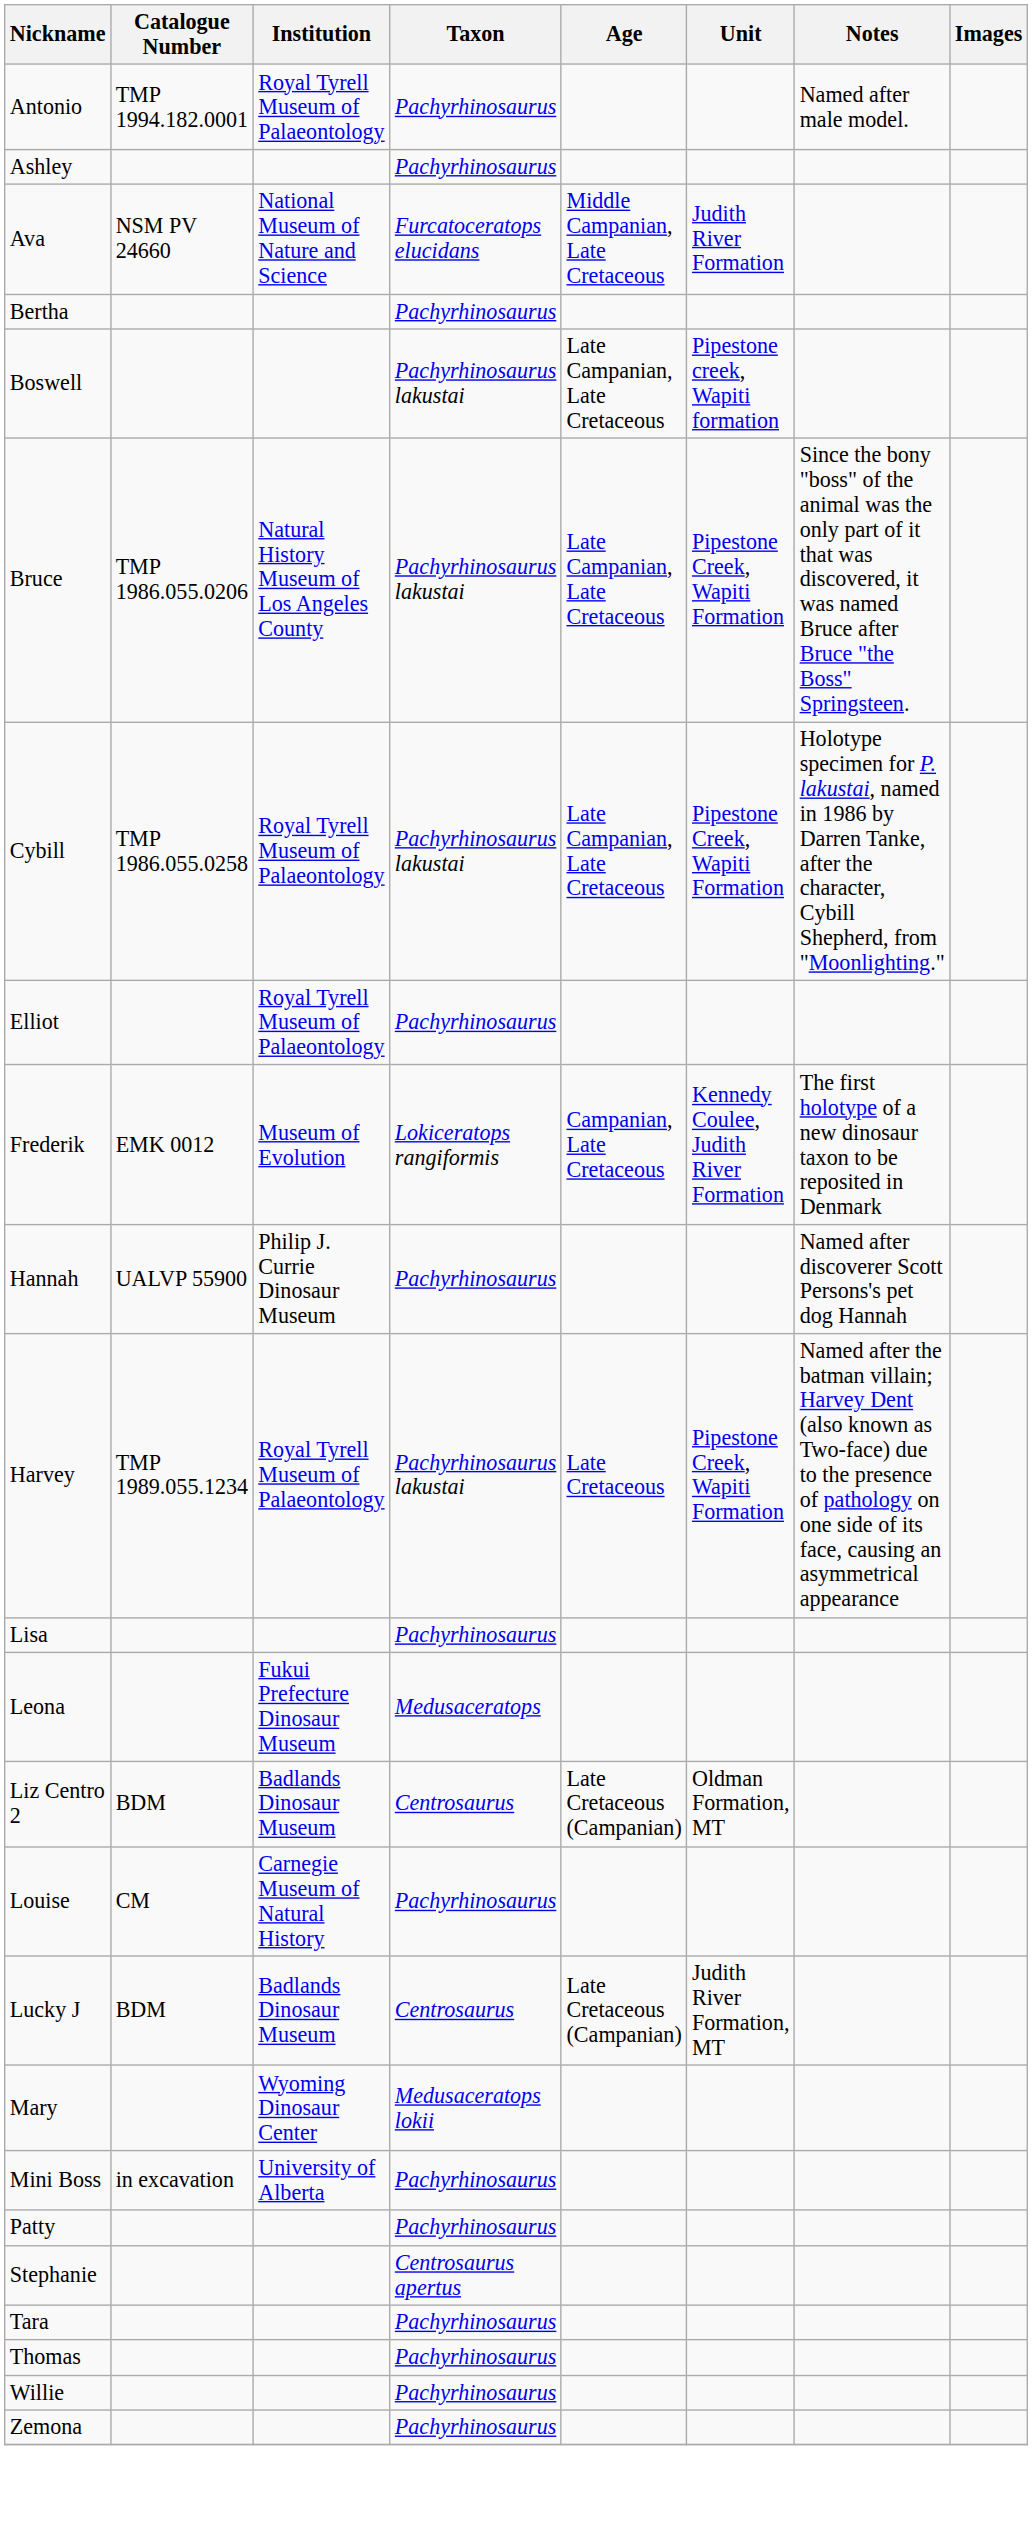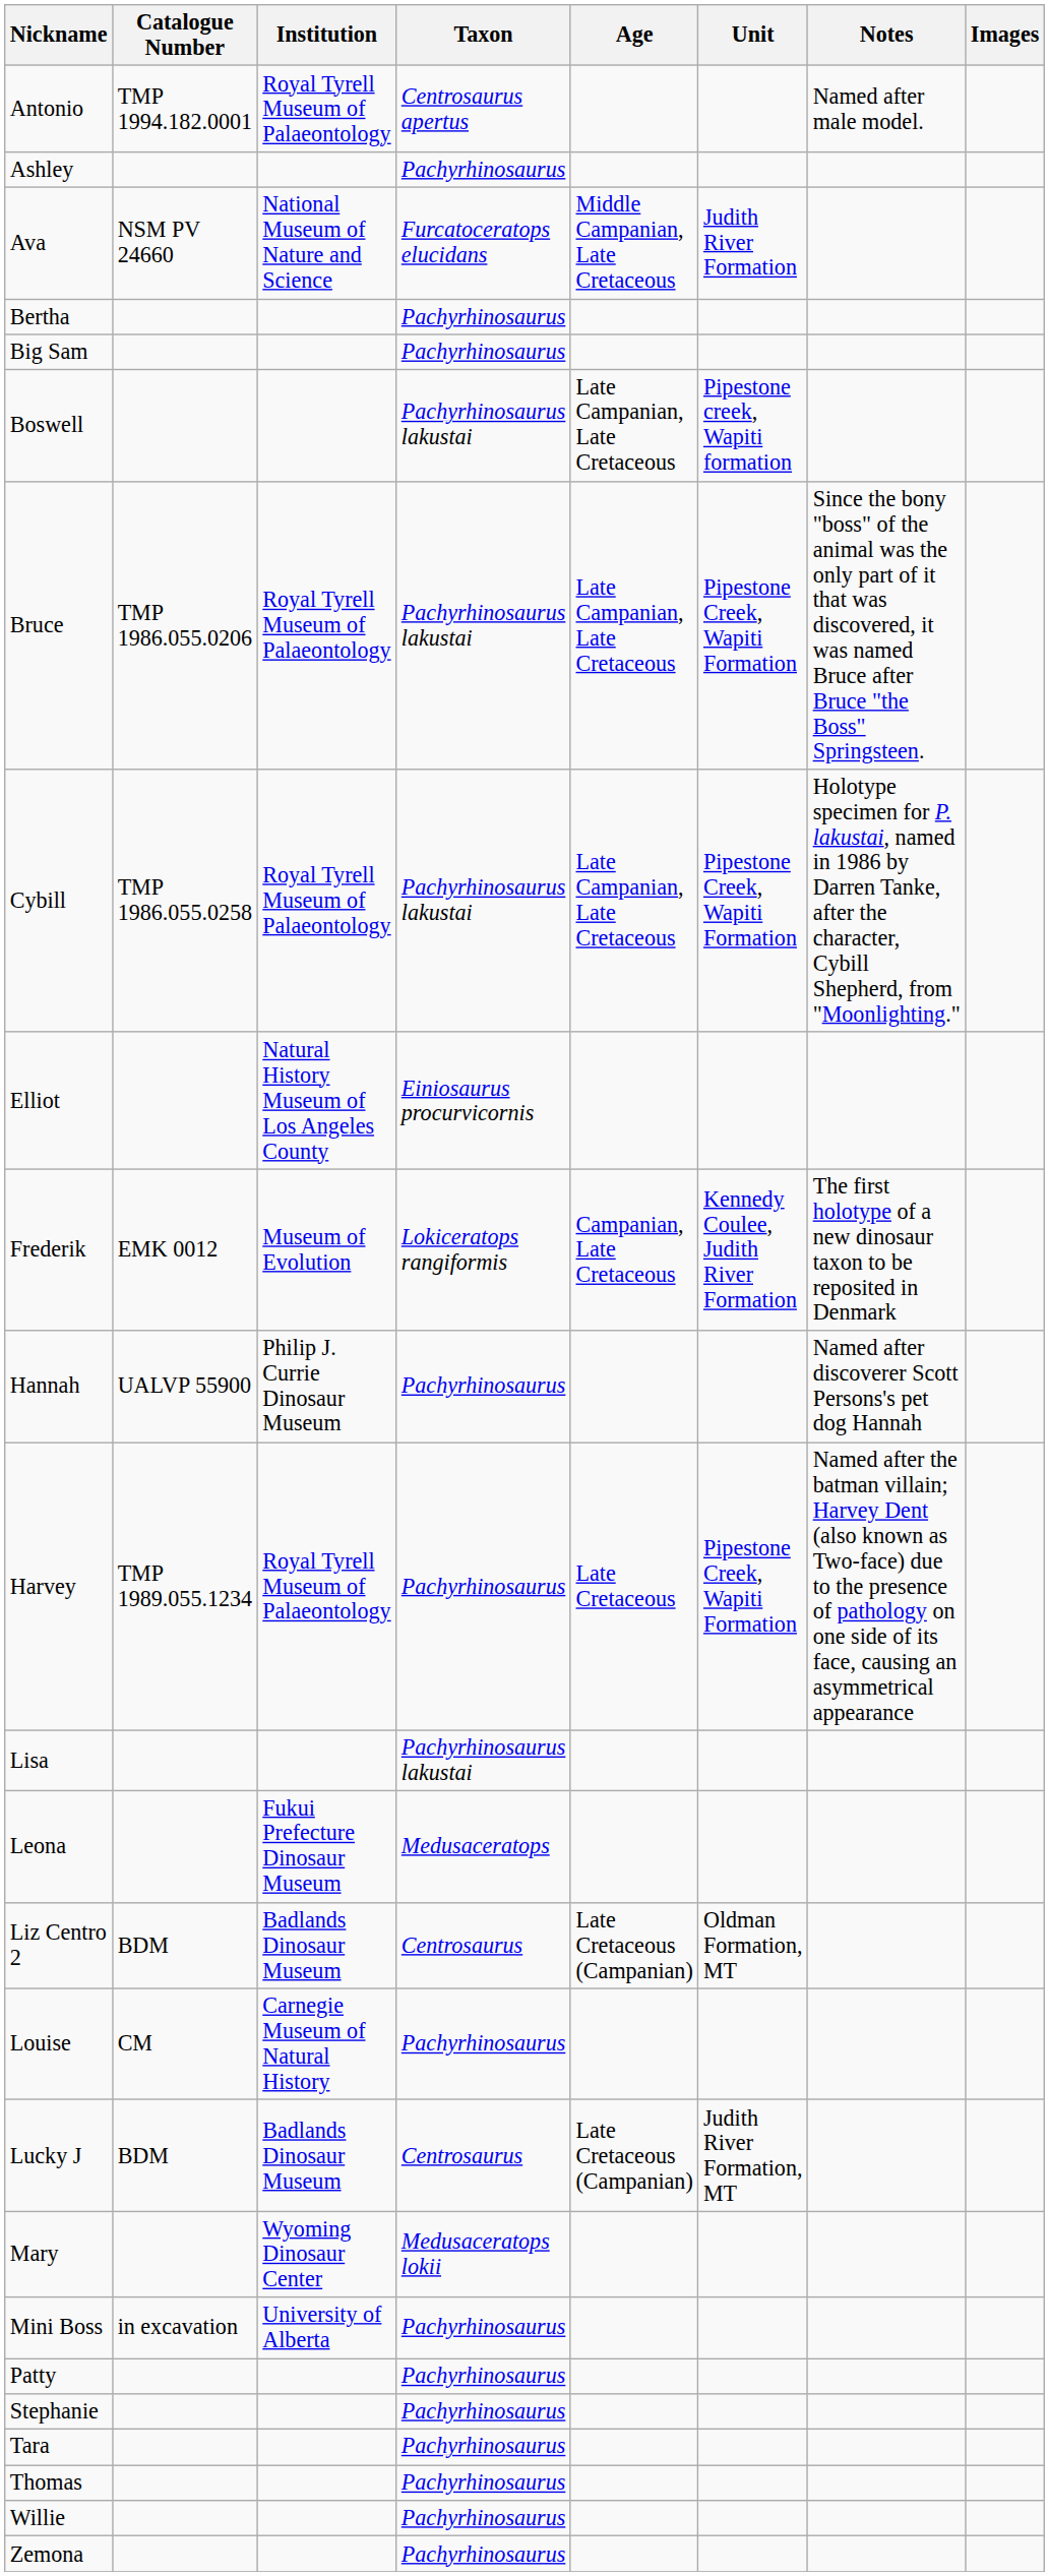Antonio | Taxon: Pachyrhinosaurus -> Centrosaurus apertus
+ row: Big Sam | Pachyrhinosaurus
Bruce | Institution: Natural History Museum of Los Angeles County -> Royal Tyrell Museum of Palaeontology
Elliot | Institution: Royal Tyrell Museum of Palaeontology -> Natural History Museum of Los Angeles County
Elliot | Taxon: Pachyrhinosaurus -> Einiosaurus procurvicornis
Harvey | Taxon: Pachyrhinosaurus lakustai -> Pachyrhinosaurus
Lisa | Taxon: Pachyrhinosaurus -> Pachyrhinosaurus lakustai
Stephanie | Taxon: Centrosaurus apertus -> Pachyrhinosaurus
